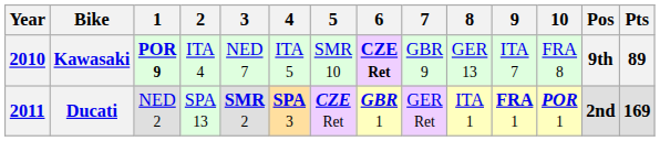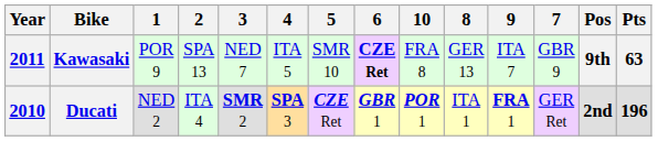columns swapped: 7 <-> 10
Kawasaki | Year: 2010 -> 2011
Kawasaki | 1: bold -> normal
Kawasaki | 2: ITA 4 -> SPA 13
Kawasaki | Pts: 89 -> 63
Ducati | Year: 2011 -> 2010
Ducati | 2: SPA 13 -> ITA 4
Ducati | Pts: 169 -> 196
